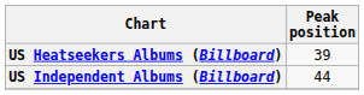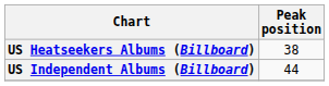US Heatseekers Albums (Billboard) | Peak position: 39 -> 38
